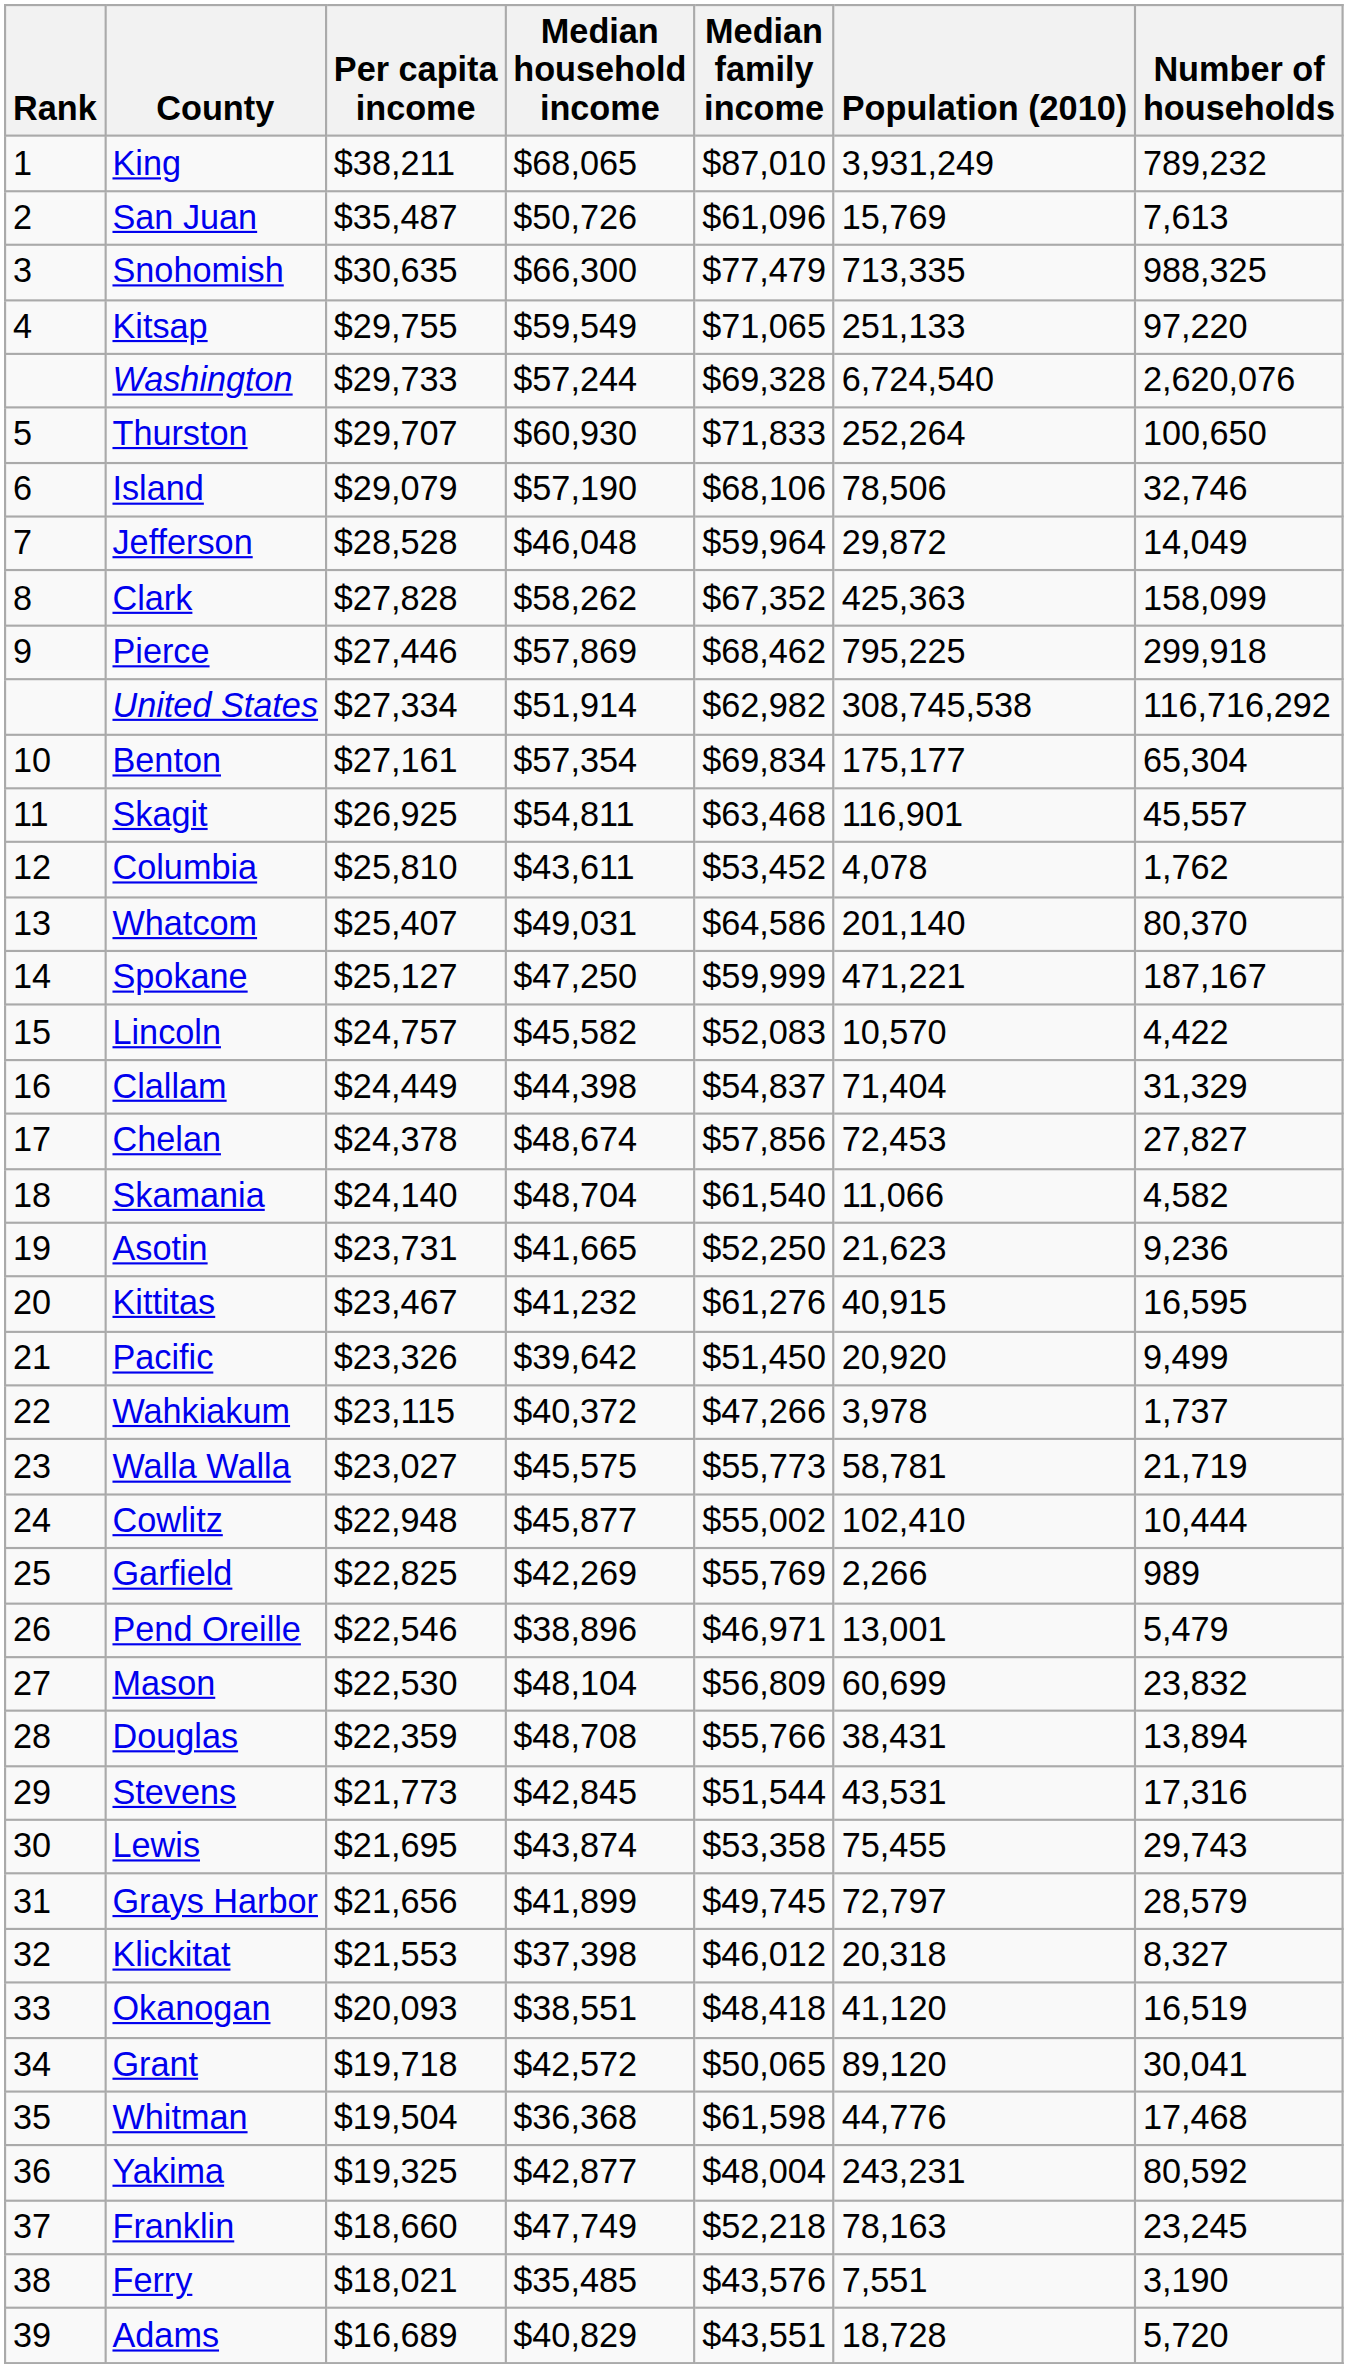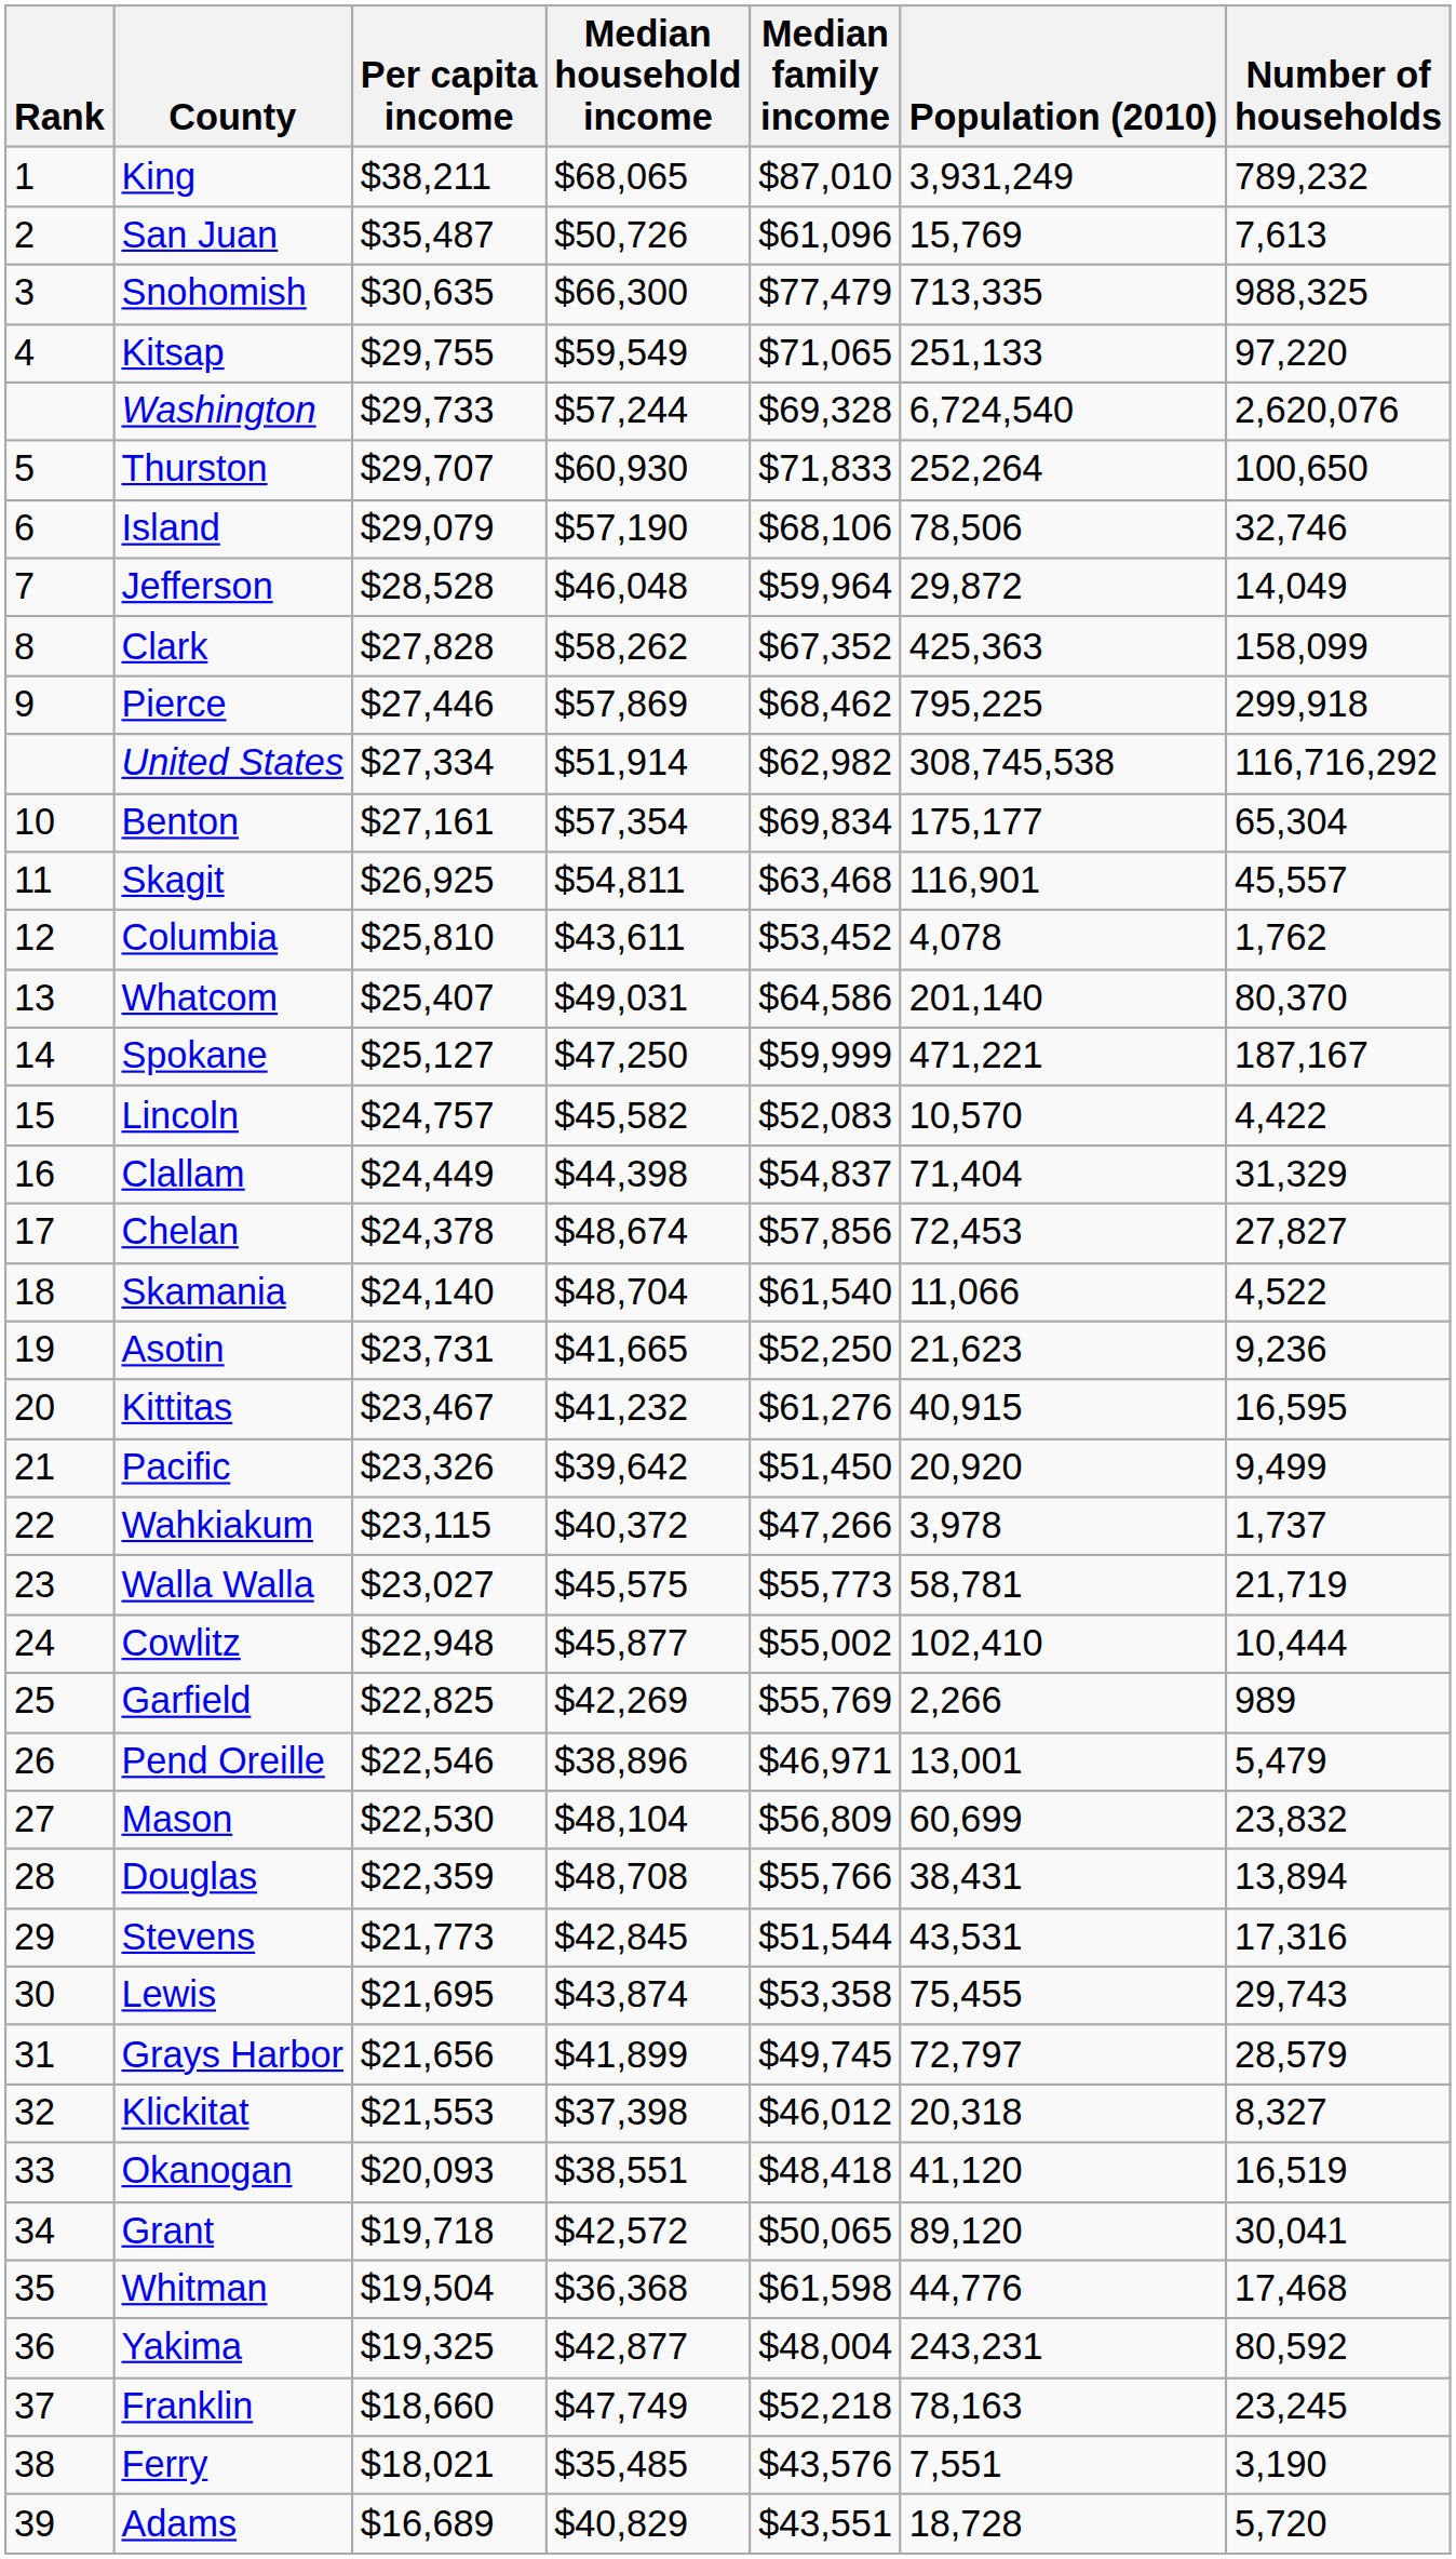Skamania | Number of households: 4,582 -> 4,522
